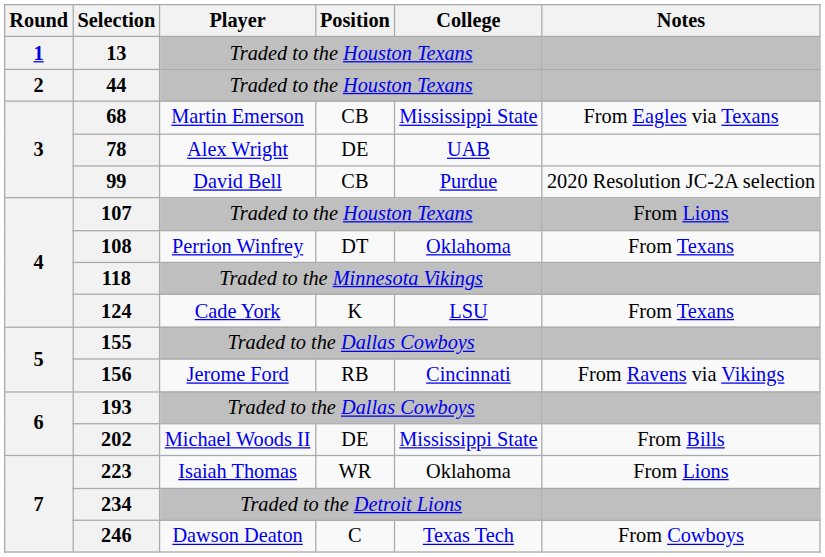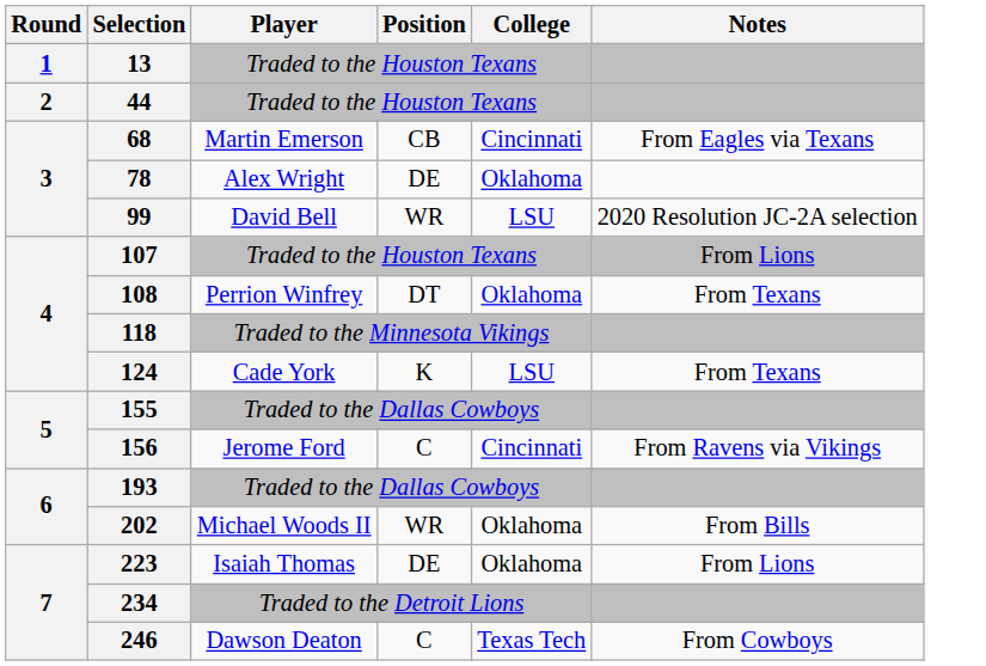68 | College: Mississippi State -> Cincinnati
78 | College: UAB -> Oklahoma
99 | Position: CB -> WR
99 | College: Purdue -> LSU
156 | Position: RB -> C
202 | Position: DE -> WR
202 | College: Mississippi State -> Oklahoma
223 | Position: WR -> DE
